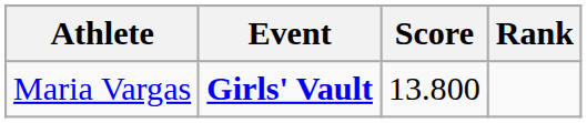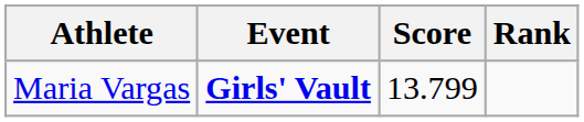Maria Vargas | Score: 13.800 -> 13.799
